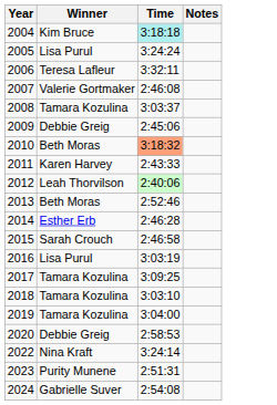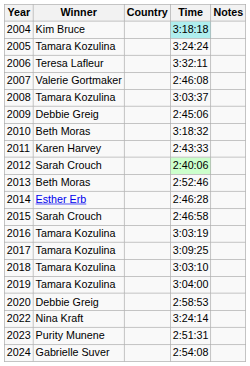+ column: Country
2005 | Winner: Lisa Purul -> Tamara Kozulina
2010 | Time: lightsalmon background -> no background
2012 | Winner: Leah Thorvilson -> Sarah Crouch
2016 | Winner: Lisa Purul -> Tamara Kozulina
